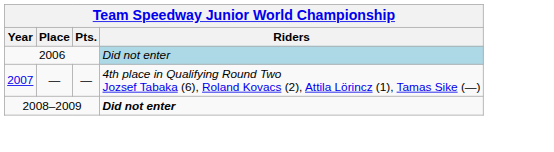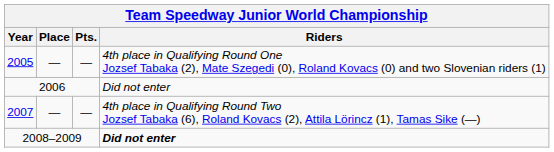+ row: 2005 | — | — | 4th place in Qualifying Round One Jozsef Tabaka (2), Mate Szegedi (0), Roland Kovacs (0) and two Slovenian riders (1)
2006 | Riders: lightblue background -> no background
